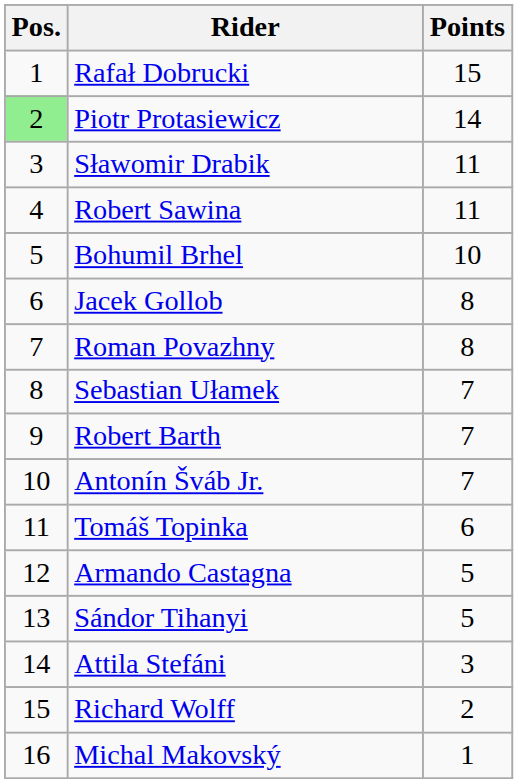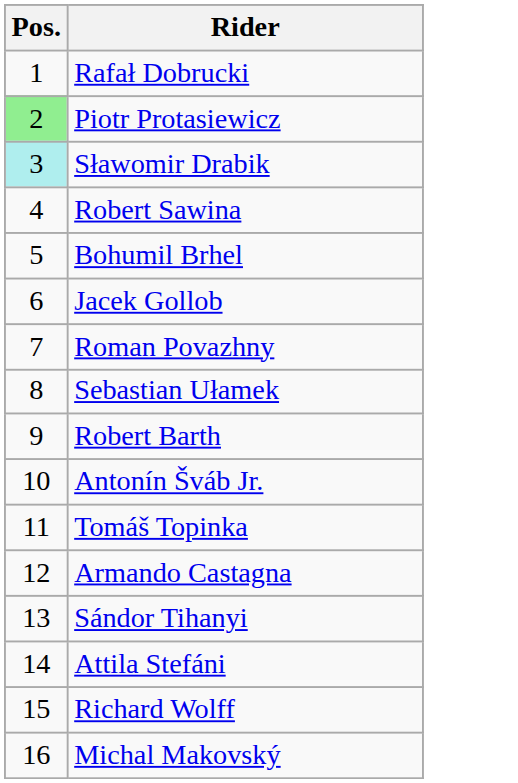- column: Points | 15 | 14 | 11 | 11 | 10 | 8 | 8 | 7 | 7 | 7 | 6 | 5 | 5 | 3 | 2 | 1
Sławomir Drabik | Pos.: no background -> paleturquoise background
